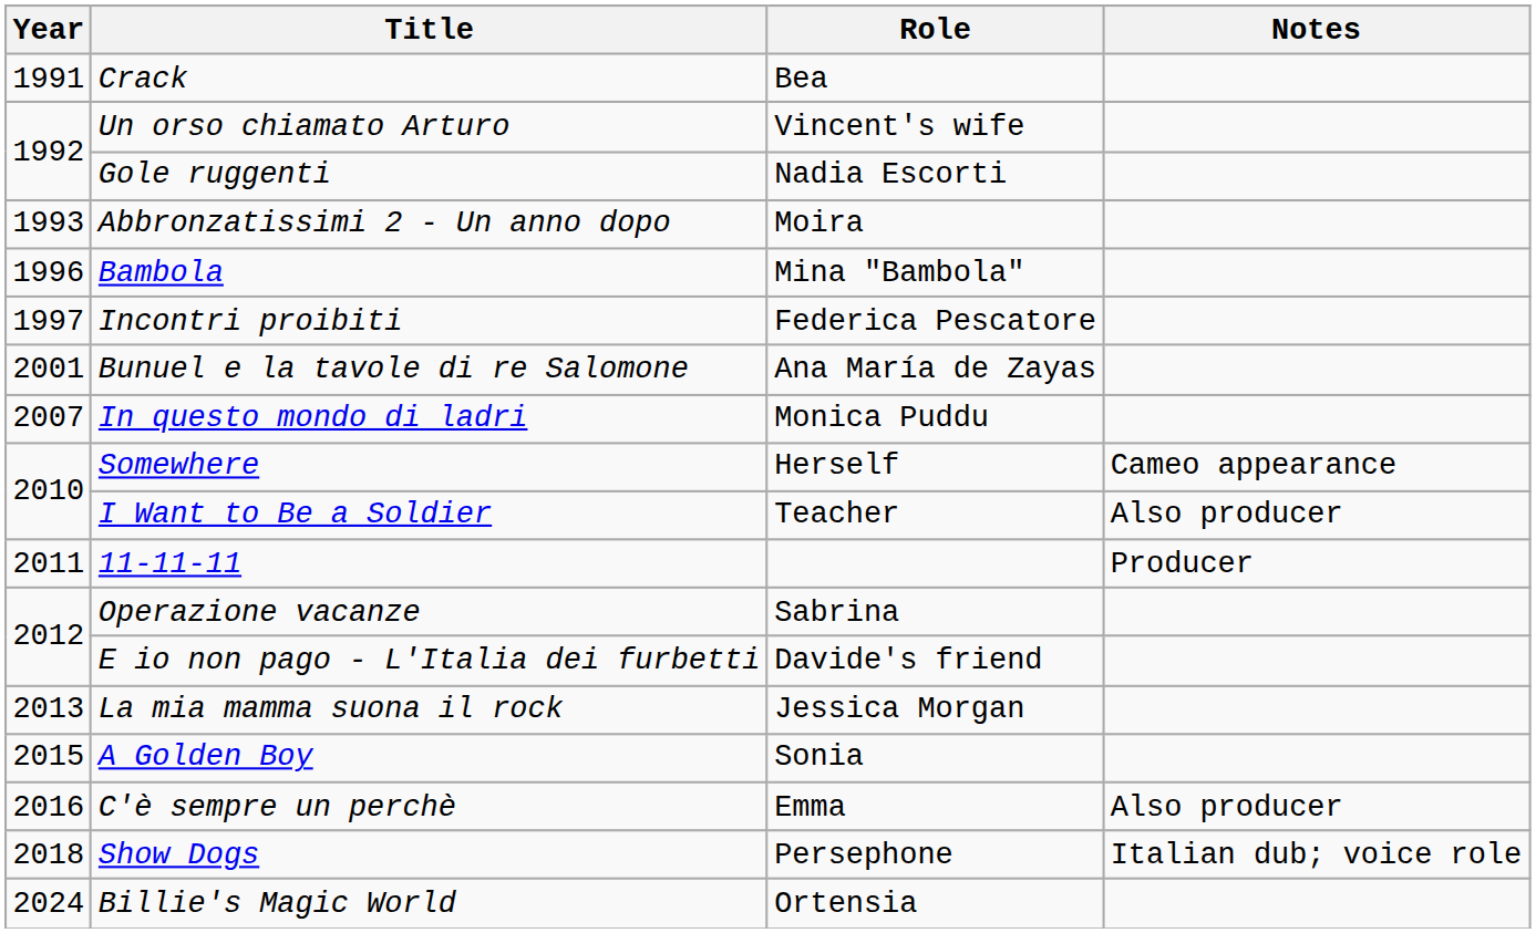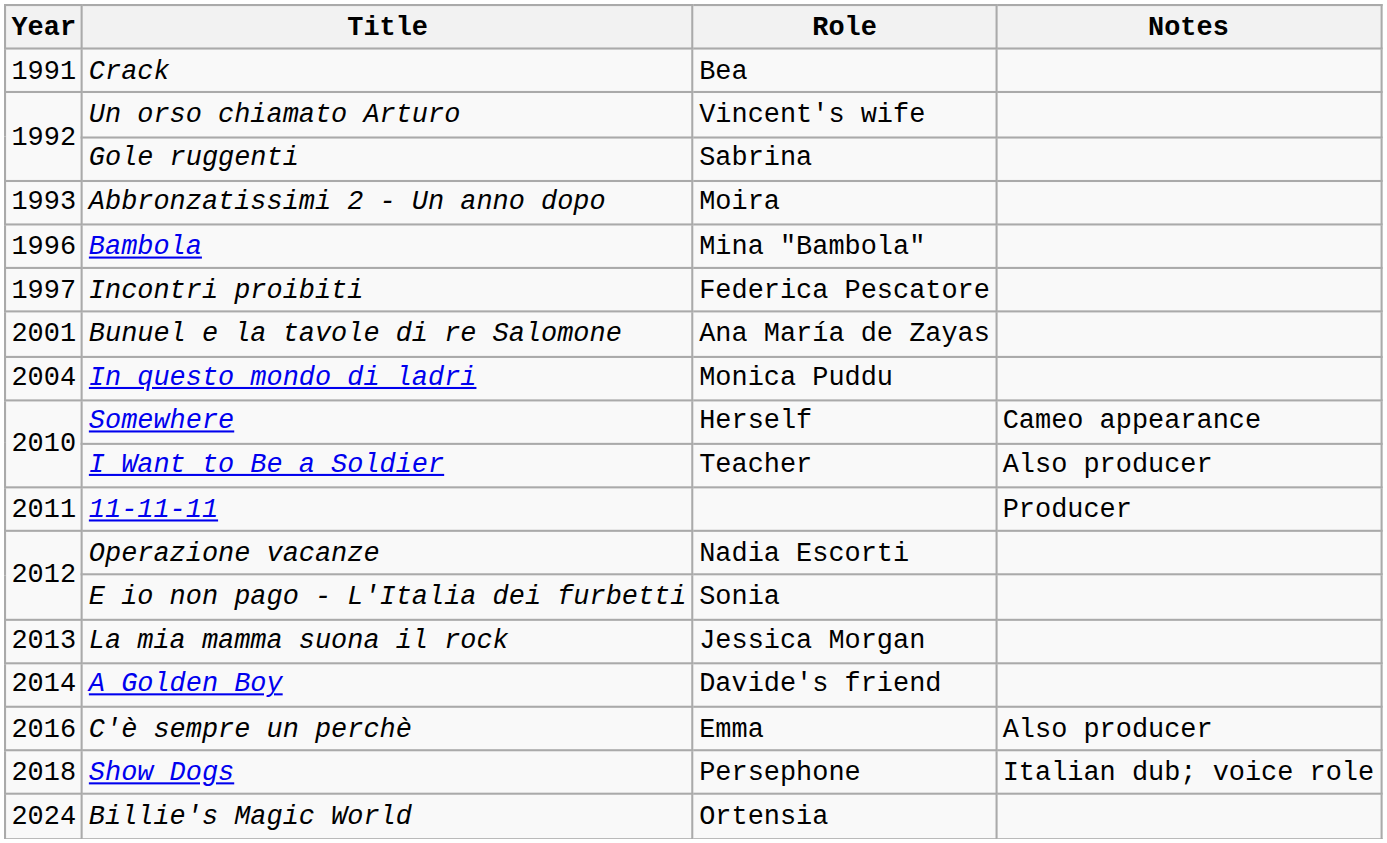Gole ruggenti | Role: Nadia Escorti -> Sabrina
In questo mondo di ladri | Year: 2007 -> 2004
Operazione vacanze | Role: Sabrina -> Nadia Escorti
E io non pago - L'Italia dei furbetti | Role: Davide's friend -> Sonia
A Golden Boy | Year: 2015 -> 2014
A Golden Boy | Role: Sonia -> Davide's friend
